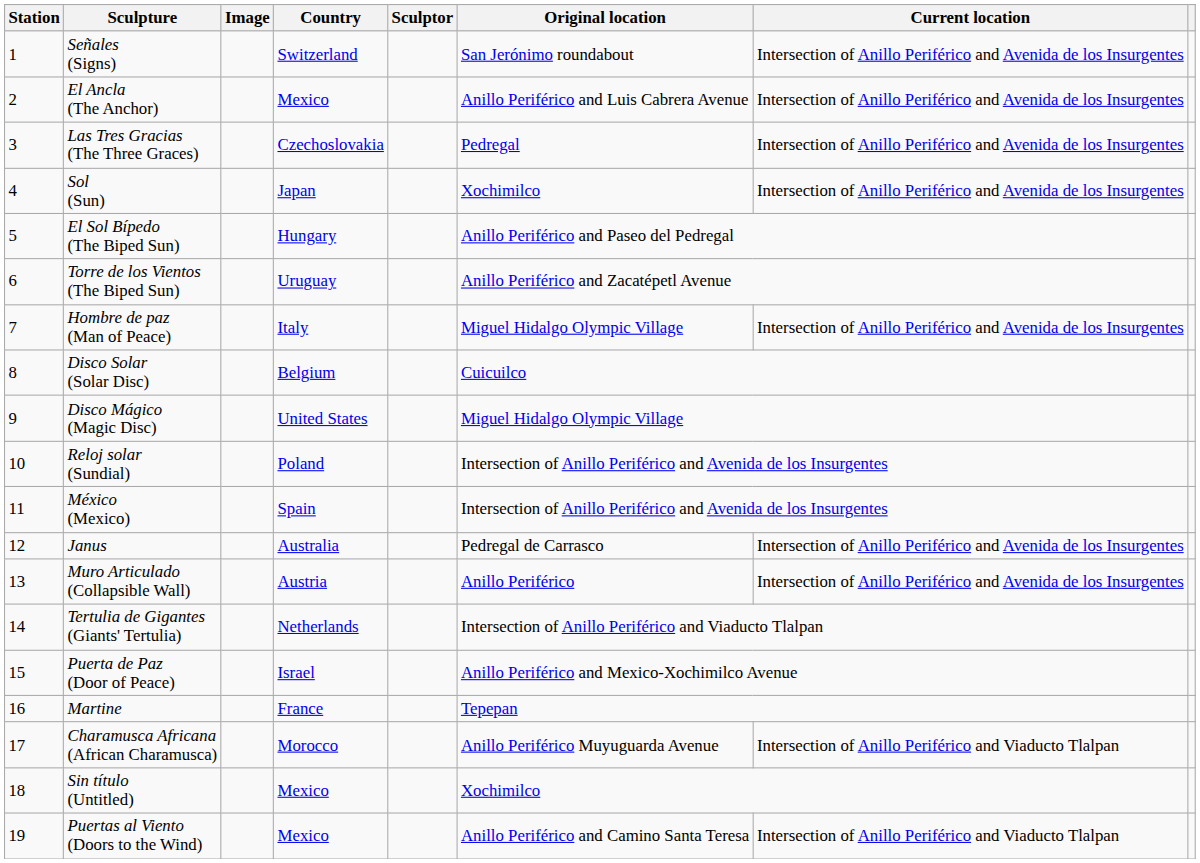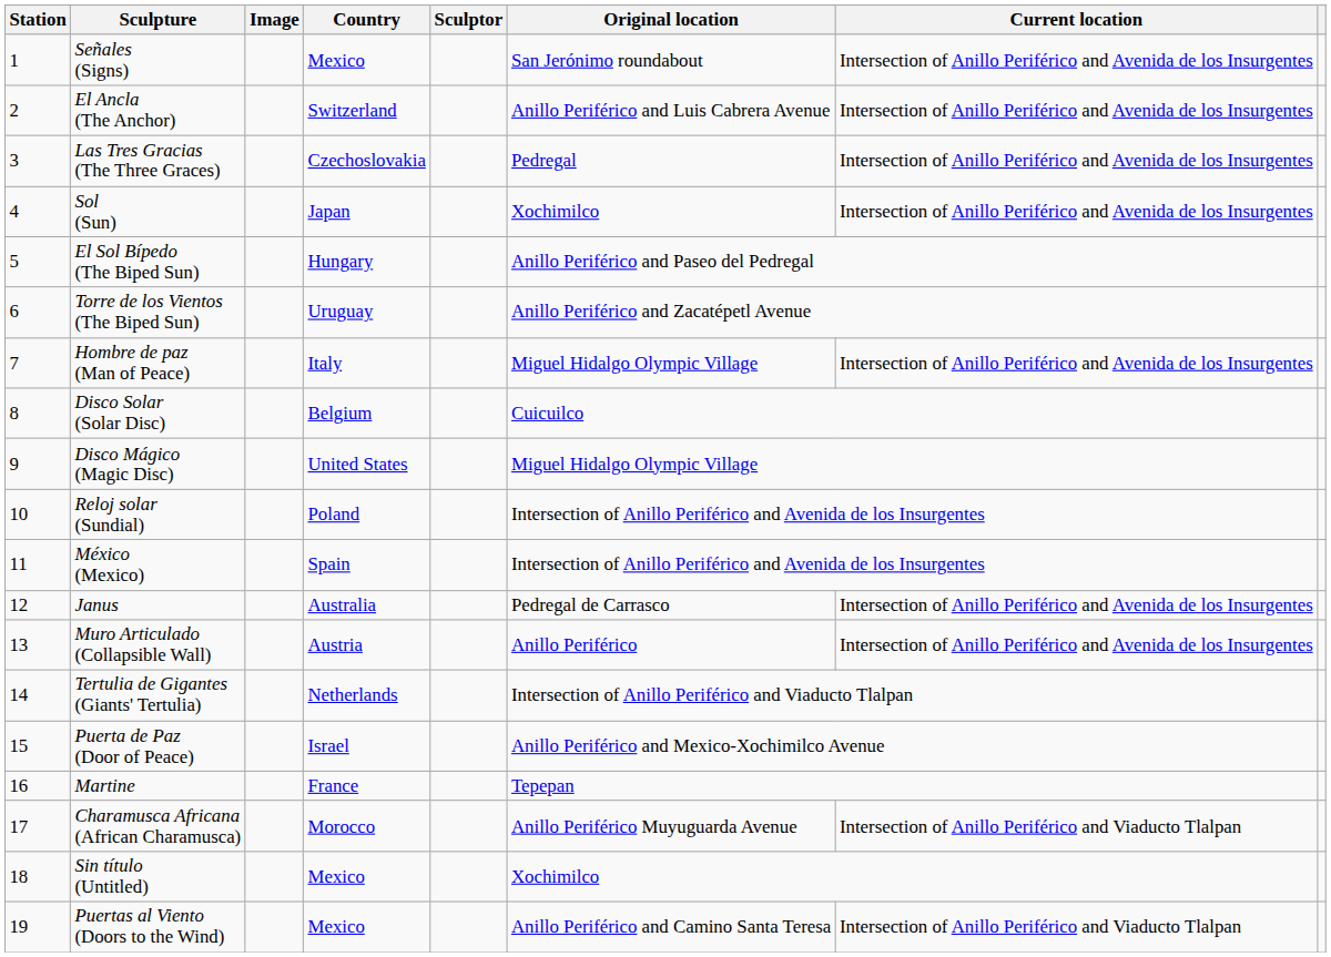Señales (Signs) | Country: Switzerland -> Mexico
El Ancla (The Anchor) | Country: Mexico -> Switzerland
